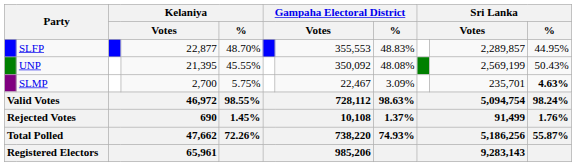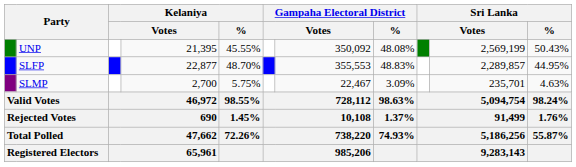rows swapped: SLFP <-> UNP
SLMP | Sri Lanka / %: bold -> normal
